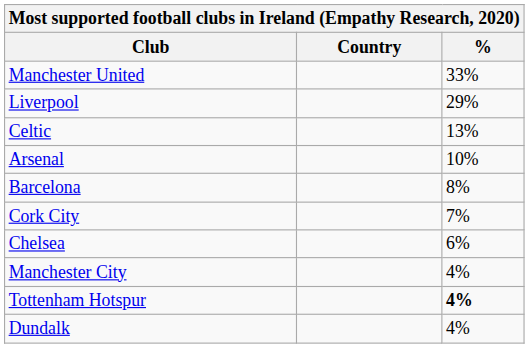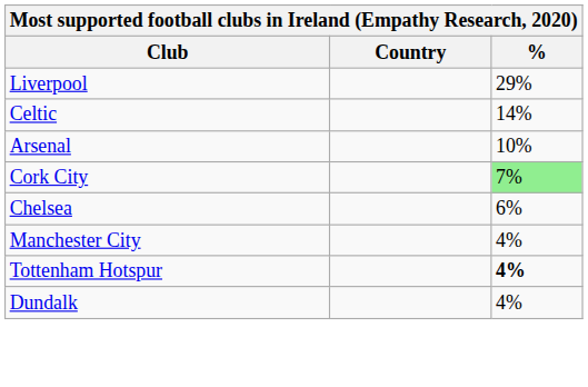- row: Manchester United | 33%
Celtic | %: 13% -> 14%
- row: Barcelona | 8%
Cork City | %: no background -> lightgreen background
